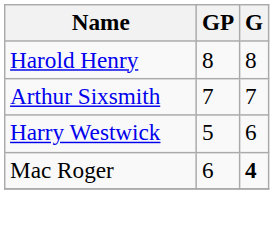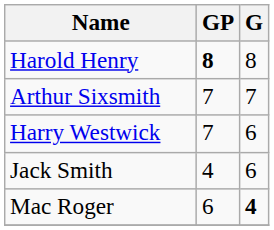Harold Henry | GP: normal -> bold
Harry Westwick | GP: 5 -> 7
+ row: Jack Smith | 4 | 6
